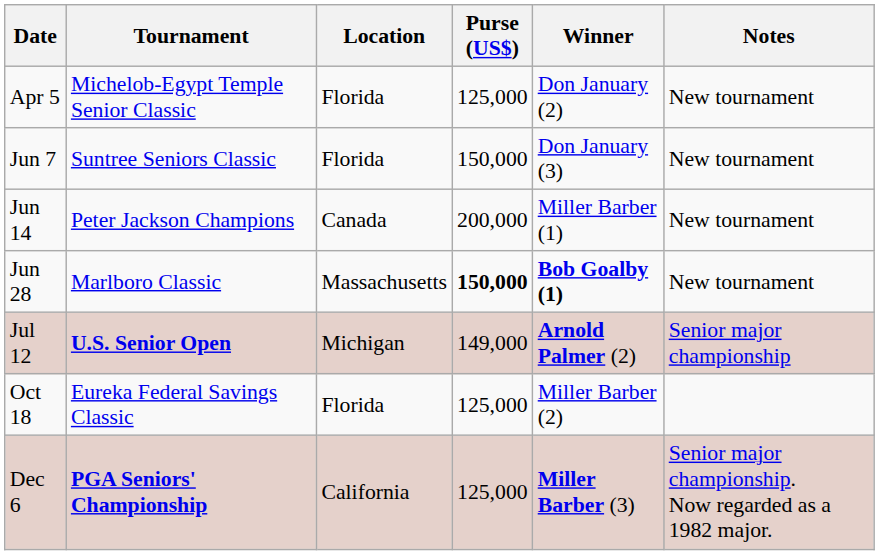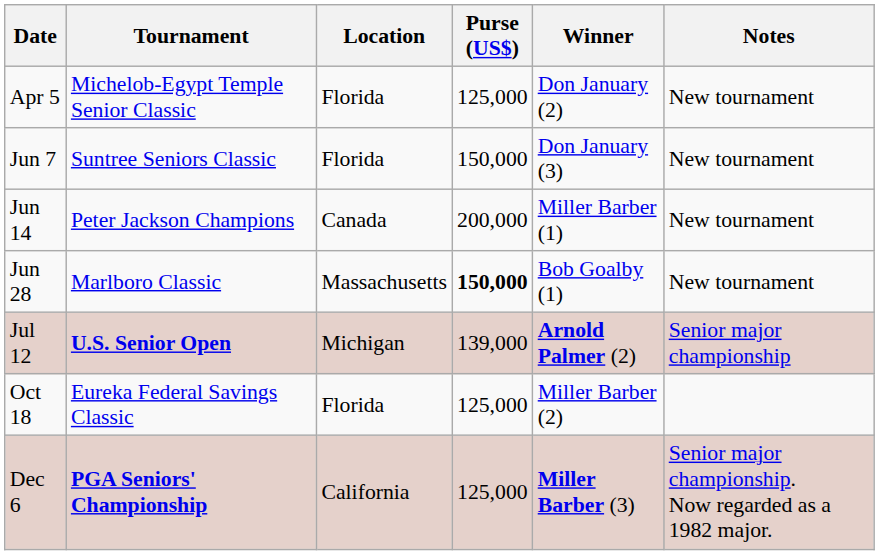Jun 28 | Winner: bold -> normal
Jul 12 | Purse (US$): 149,000 -> 139,000
